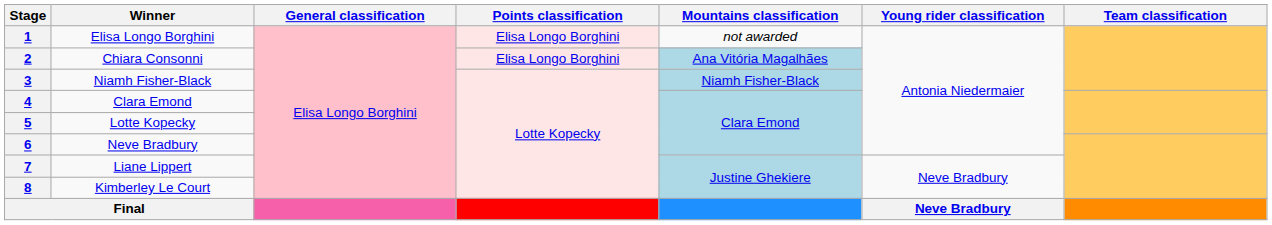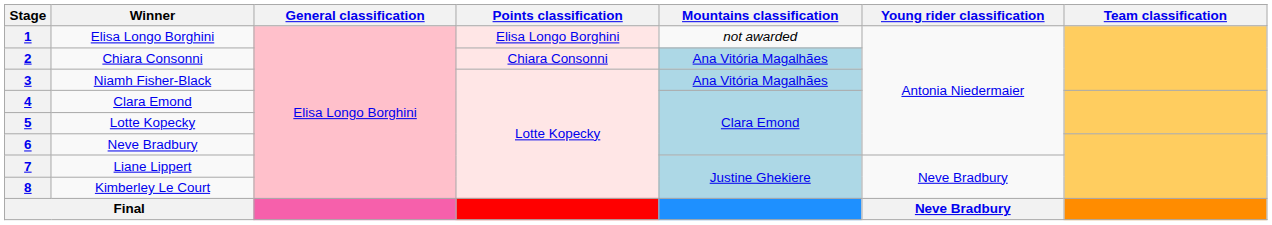2 | Points classification: Elisa Longo Borghini -> Chiara Consonni
3 | Mountains classification: Niamh Fisher-Black -> Ana Vitória Magalhães
